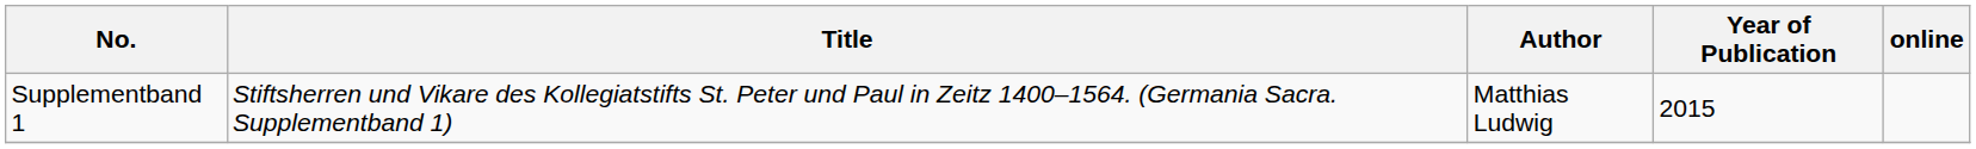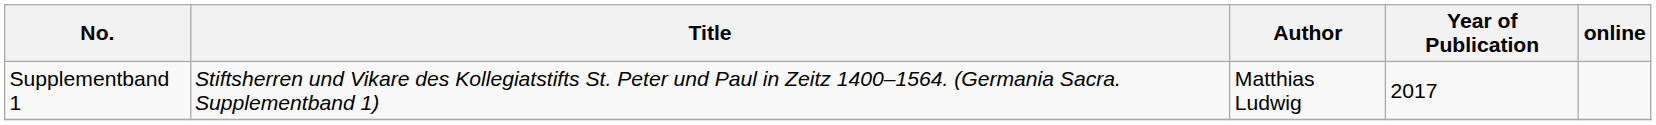Supplementband 1 | Year of Publication: 2015 -> 2017
